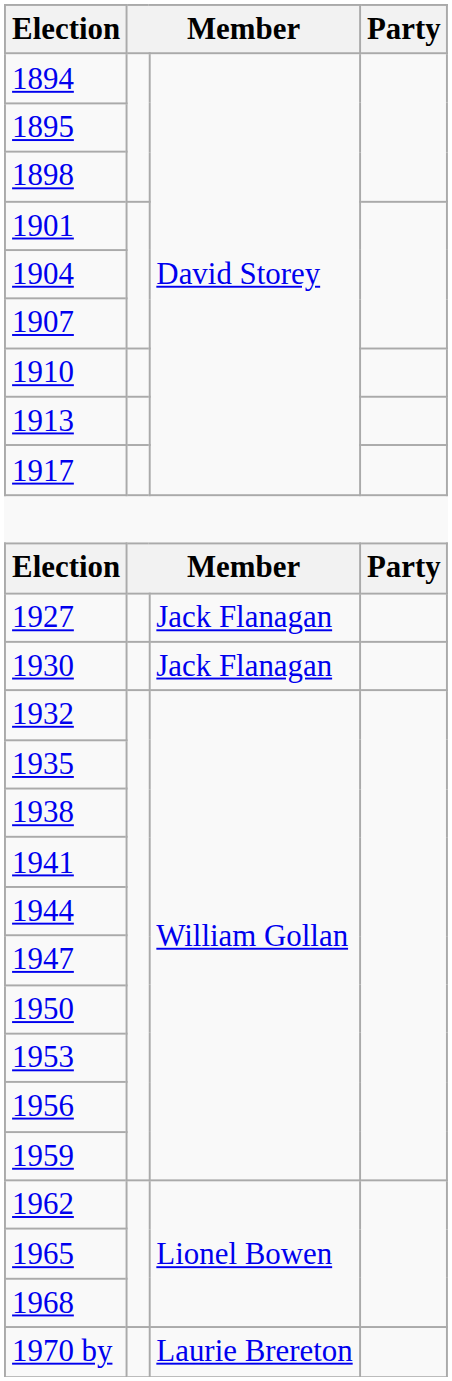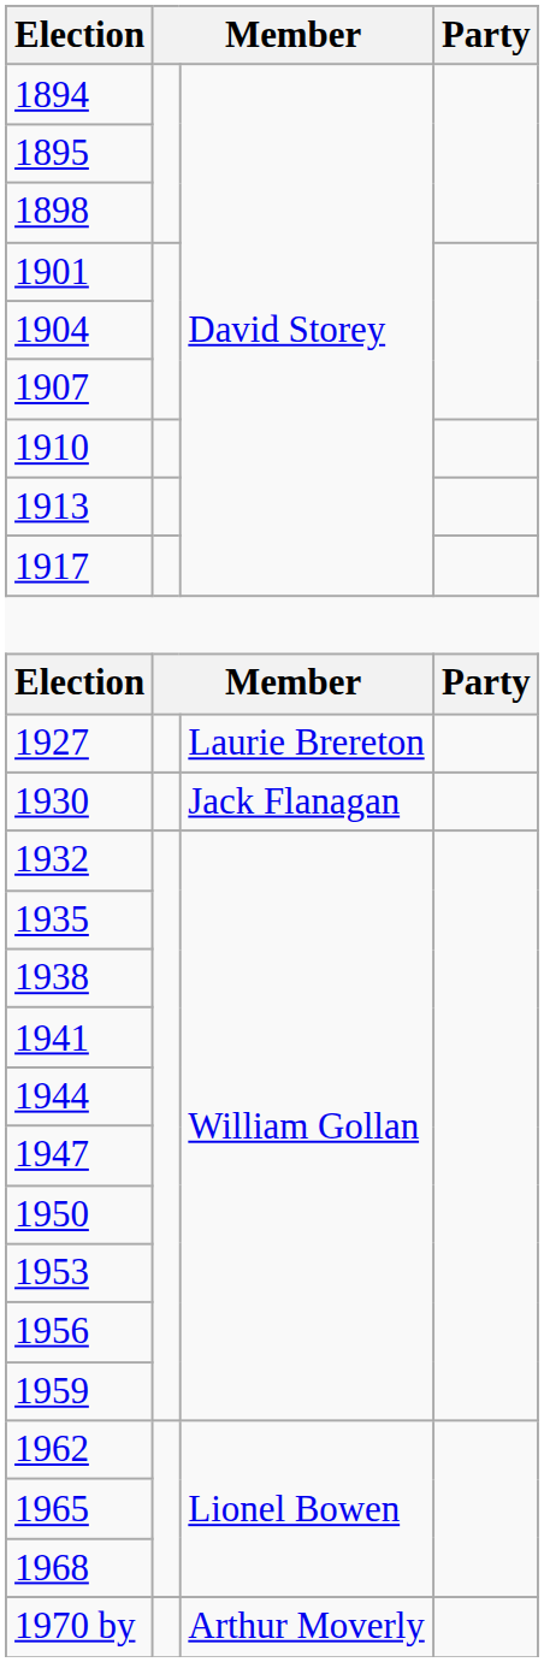1927 | column 3: Jack Flanagan -> Laurie Brereton
1970 by | column 3: Laurie Brereton -> Arthur Moverly
